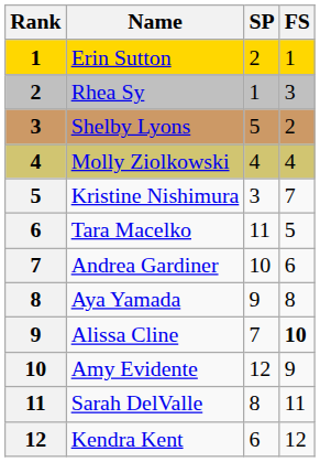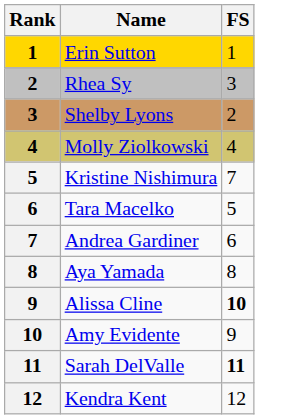- column: SP | 2 | 1 | 5 | 4 | 3 | 11 | 10 | 9 | 7 | 12 | 8 | 6
Sarah DelValle | FS: normal -> bold
